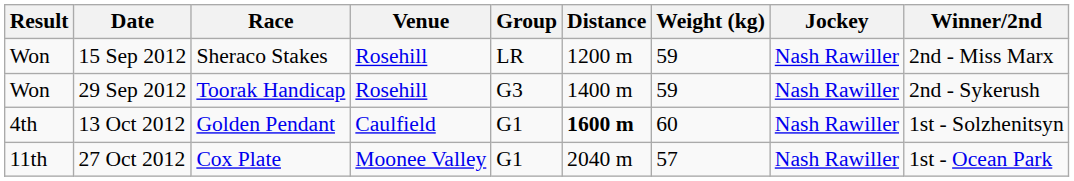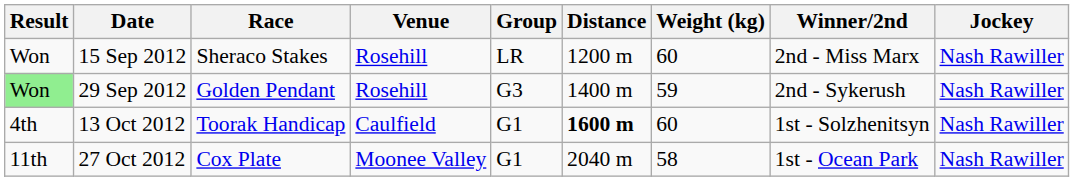columns swapped: Jockey <-> Winner/2nd
15 Sep 2012 | Weight (kg): 59 -> 60
29 Sep 2012 | Result: no background -> lightgreen background
29 Sep 2012 | Race: Toorak Handicap -> Golden Pendant
13 Oct 2012 | Race: Golden Pendant -> Toorak Handicap
27 Oct 2012 | Weight (kg): 57 -> 58
